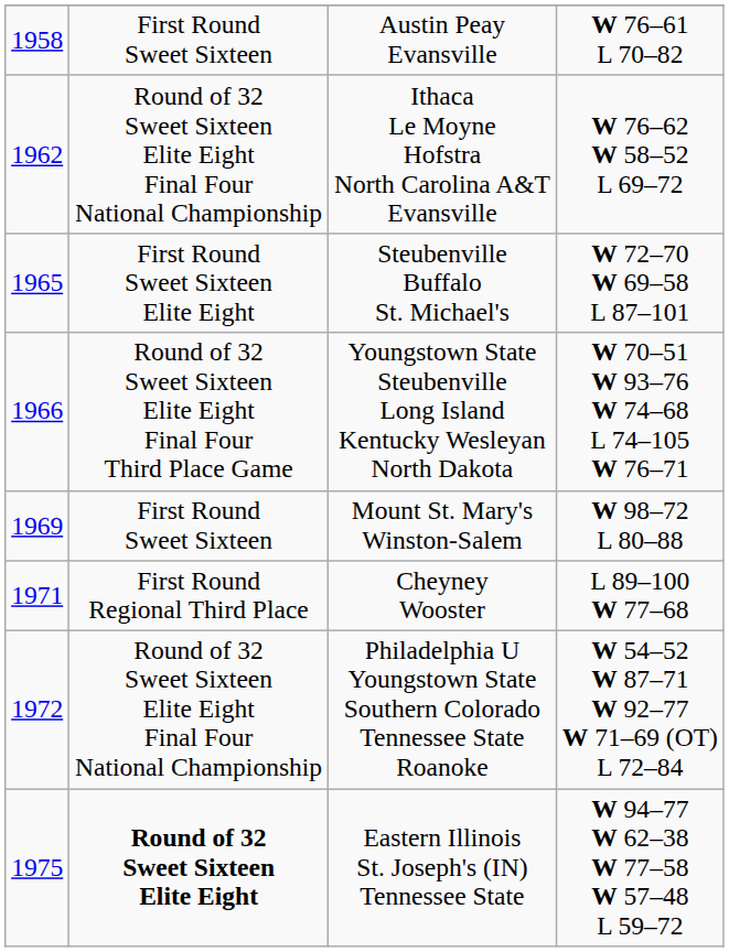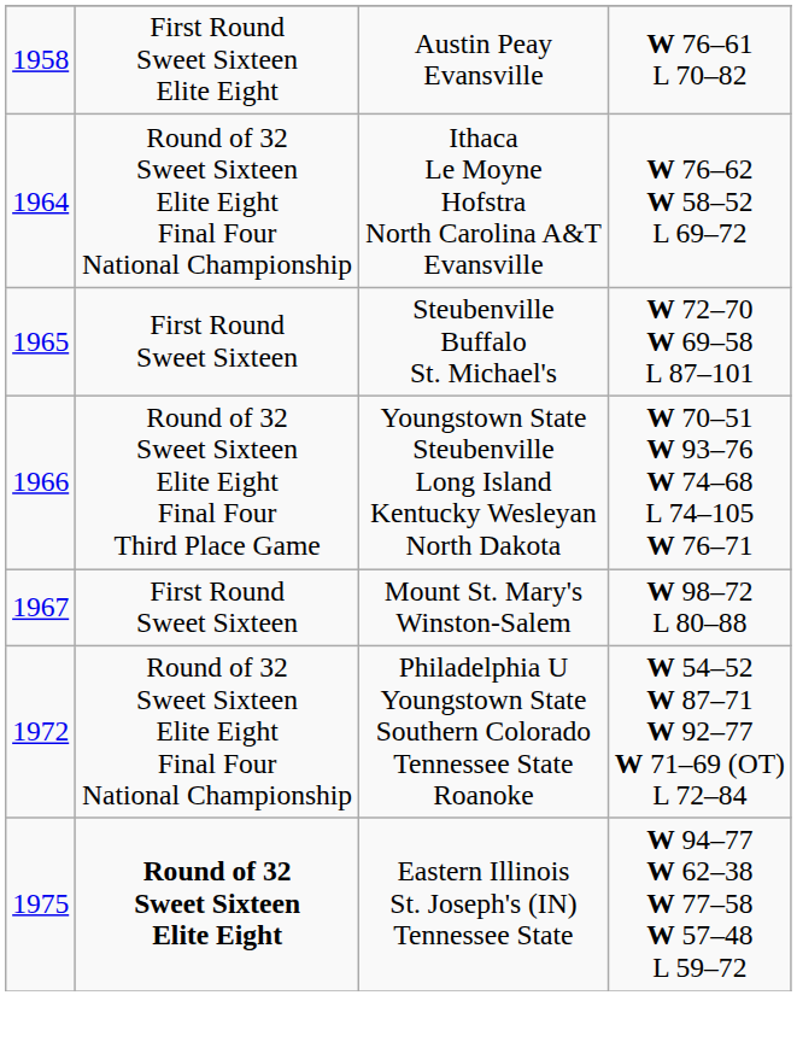Austin Peay Evansville | column 2: First Round Sweet Sixteen -> First Round Sweet Sixteen Elite Eight
Ithaca Le Moyne Hofstra North Carolina A&T Evansville | column 1: 1962 -> 1964
Steubenville Buffalo St. Michael's | column 2: First Round Sweet Sixteen Elite Eight -> First Round Sweet Sixteen
Mount St. Mary's Winston-Salem | column 1: 1969 -> 1967
- row: 1971 | First Round Regional Third Place | Cheyney Wooster | L 89–100 W 77–68
